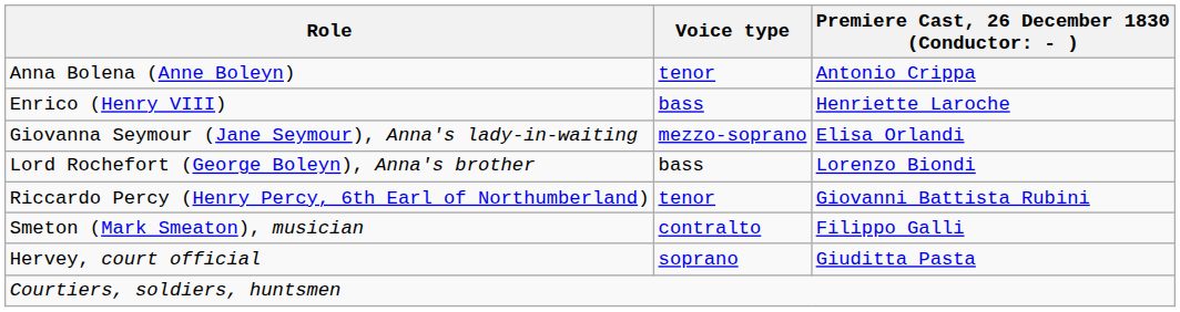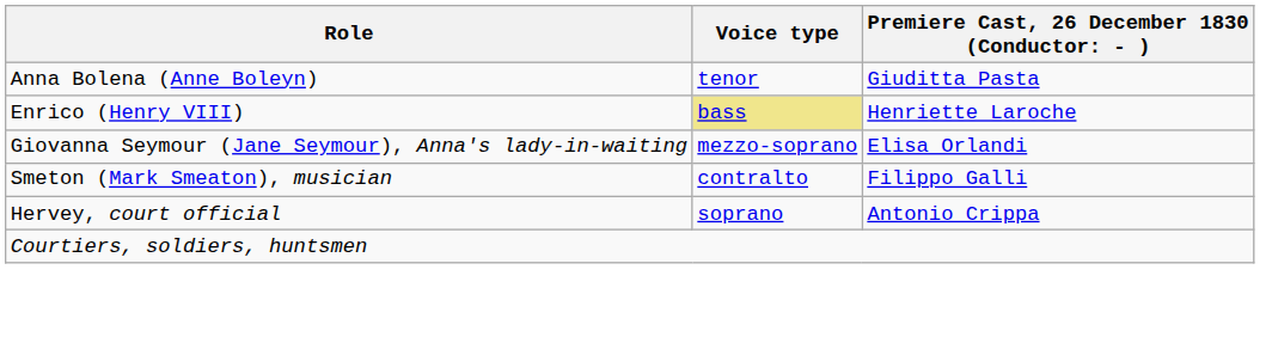Anna Bolena (Anne Boleyn) | column 3: Antonio Crippa -> Giuditta Pasta
Enrico (Henry VIII) | Voice type: no background -> khaki background
- row: Lord Rochefort (George Boleyn), Anna's brother | bass | Lorenzo Biondi
- row: Riccardo Percy (Henry Percy, 6th Earl of Northumberland) | tenor | Giovanni Battista Rubini
Hervey, court official | column 3: Giuditta Pasta -> Antonio Crippa
